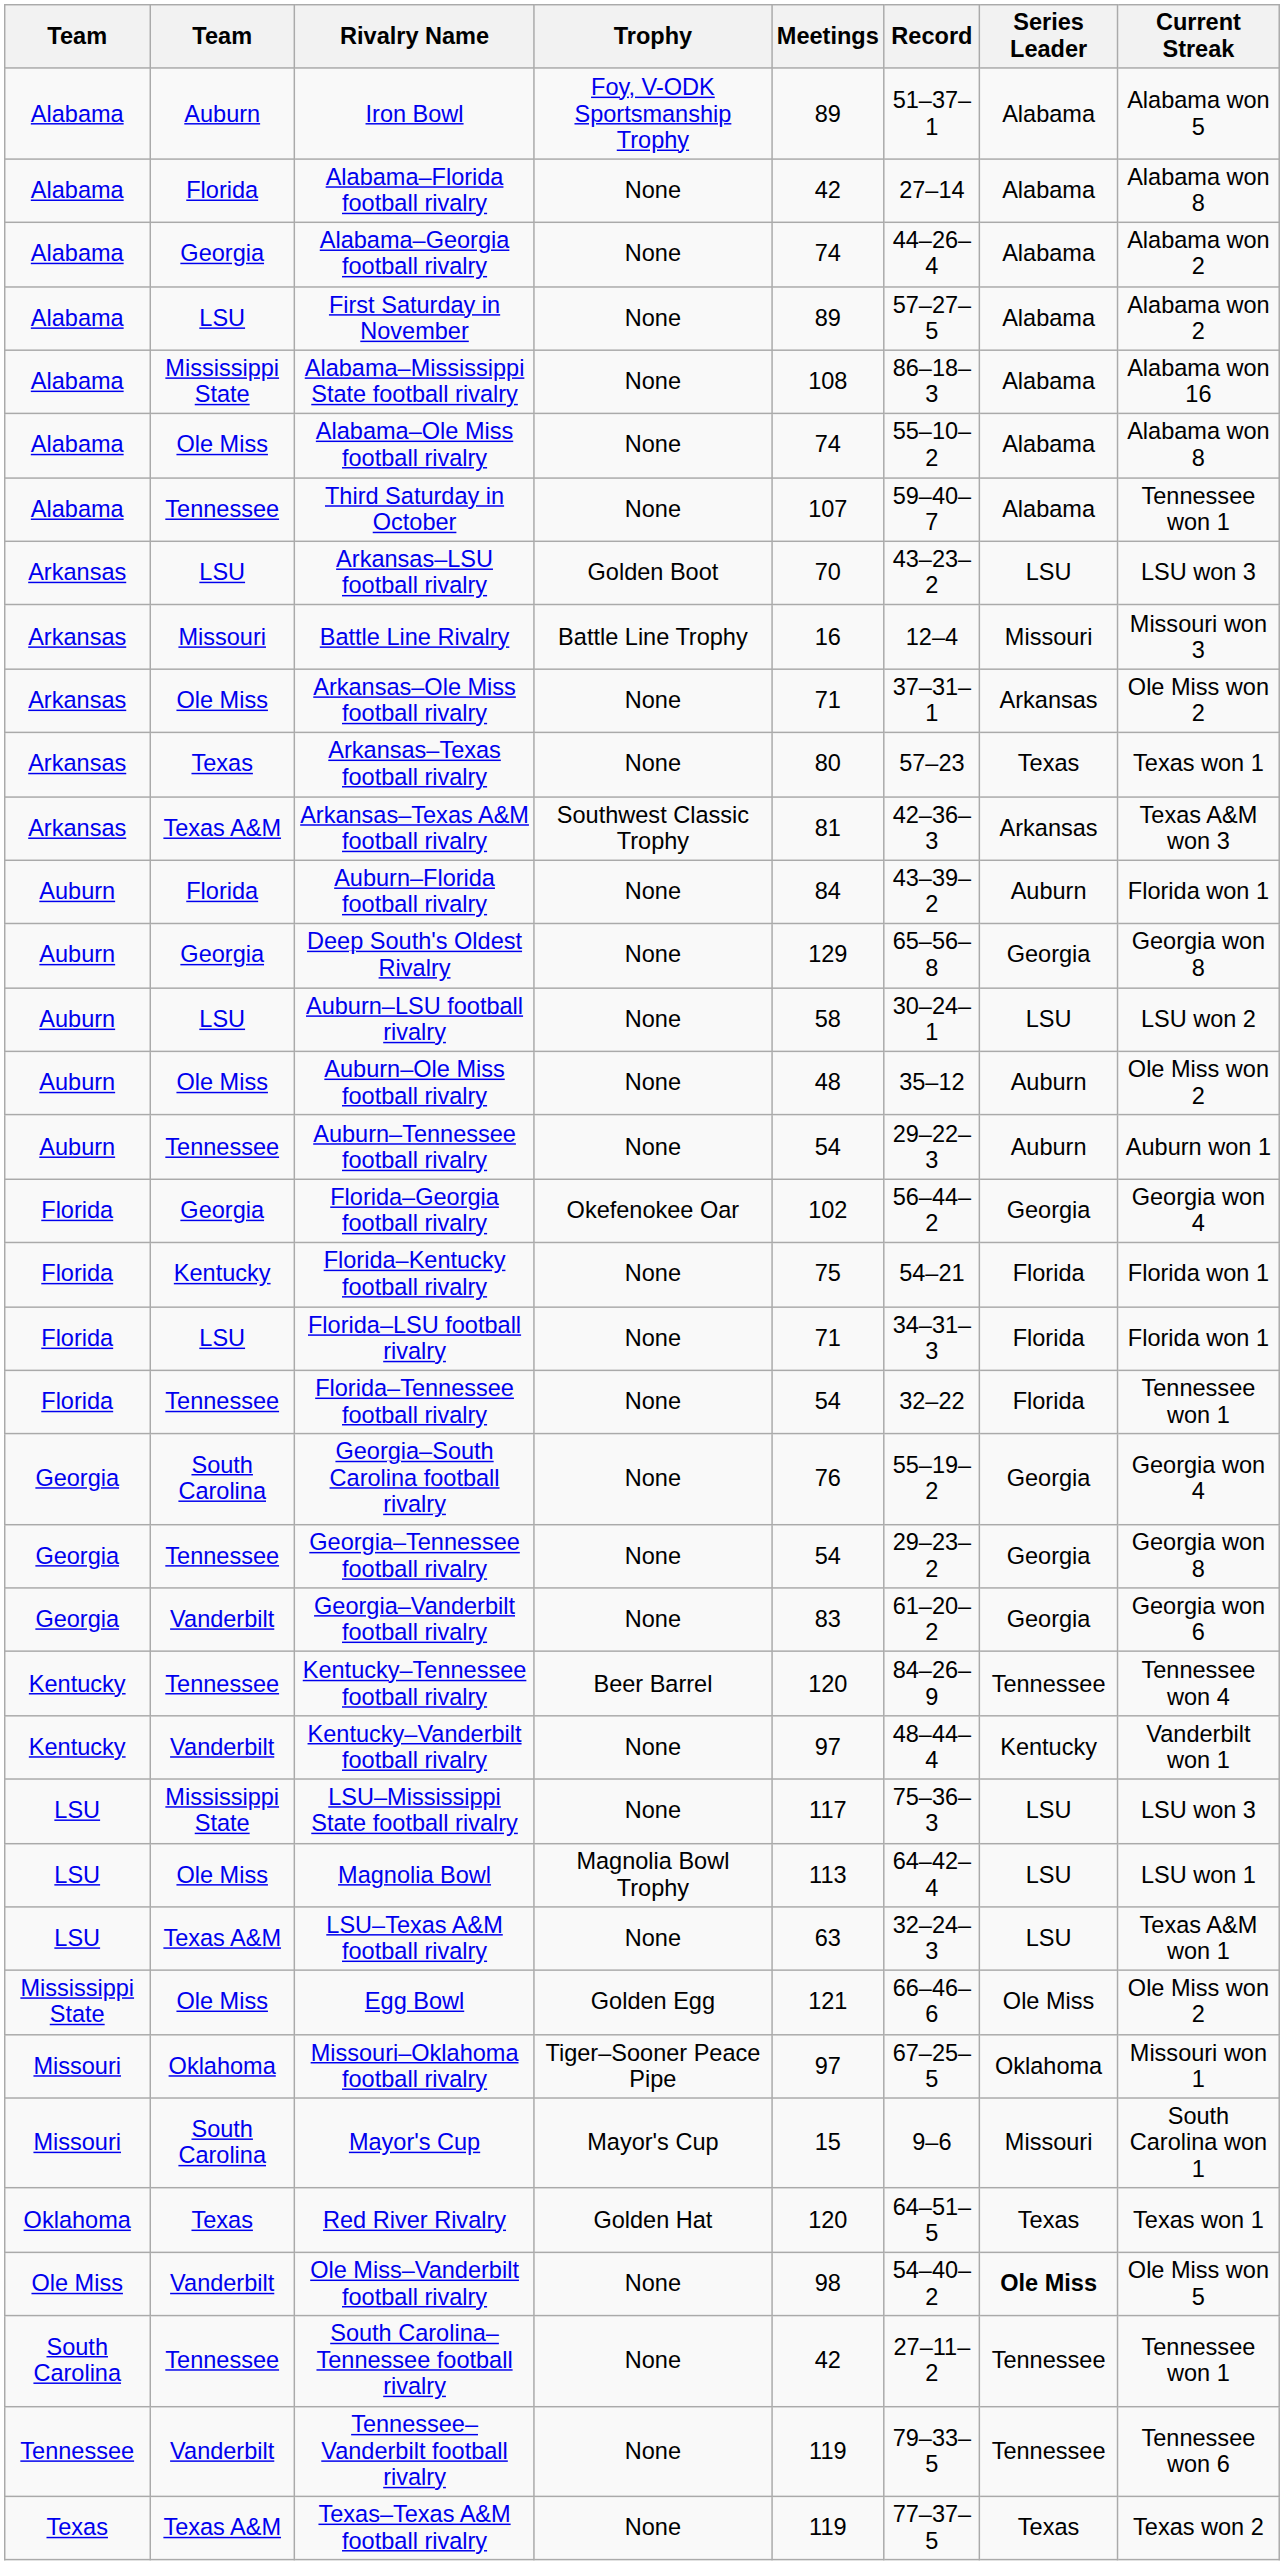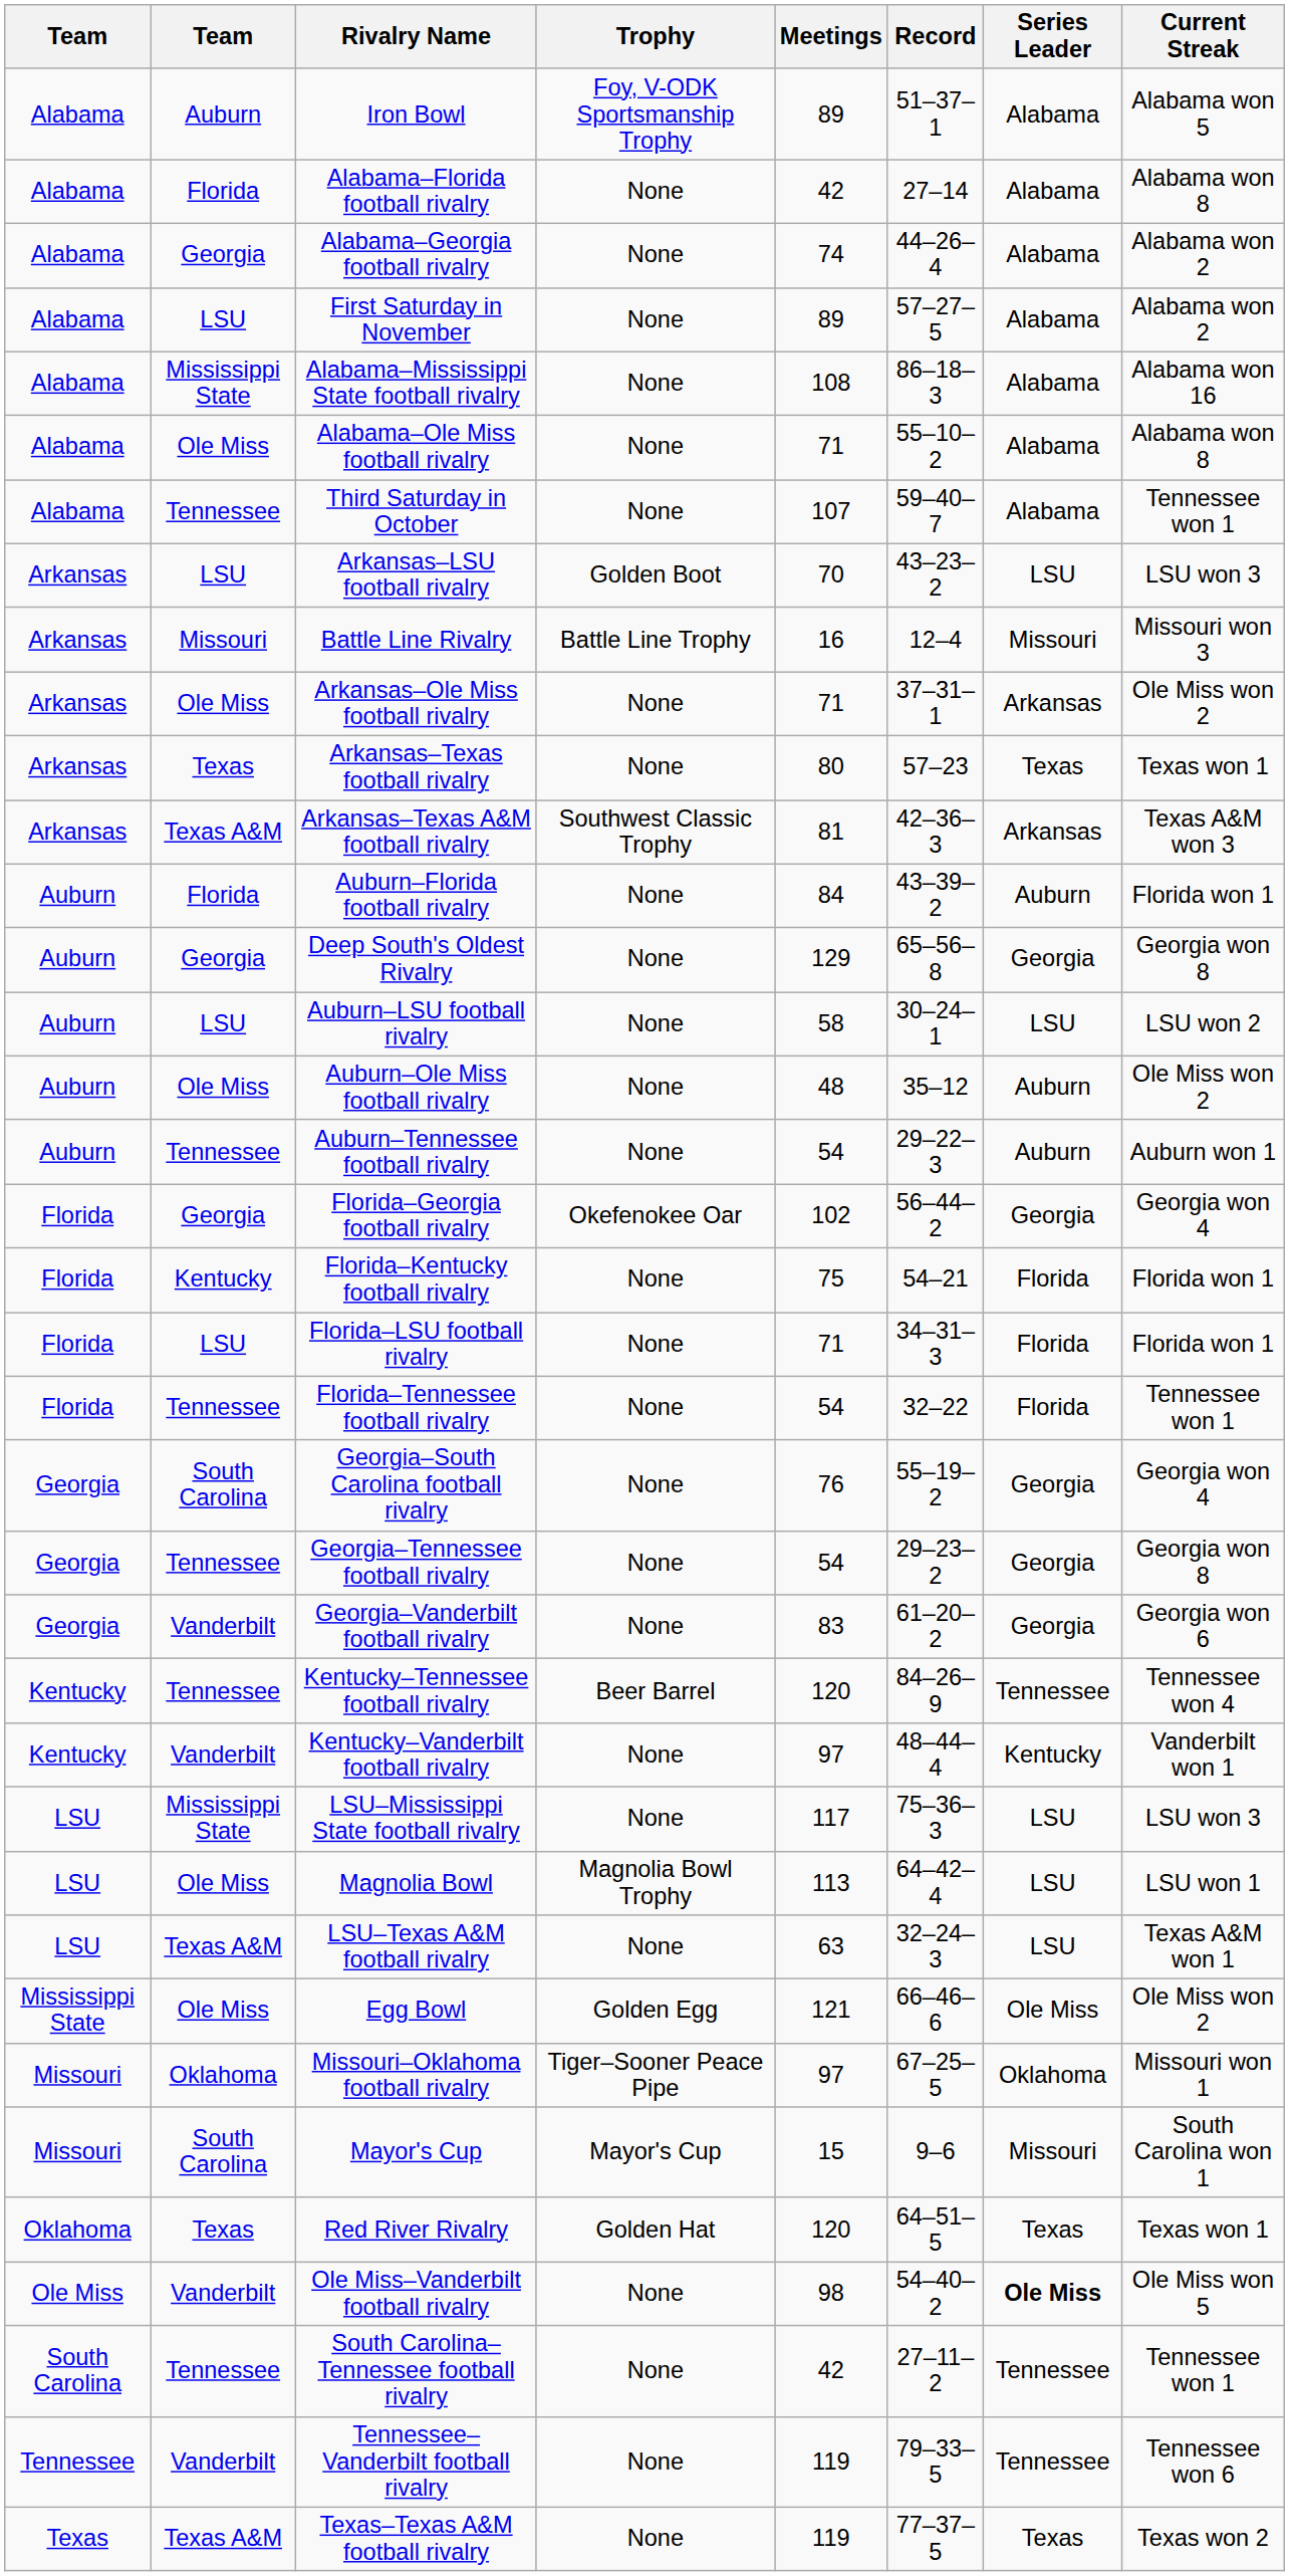Alabama–Ole Miss football rivalry | Meetings: 74 -> 71
